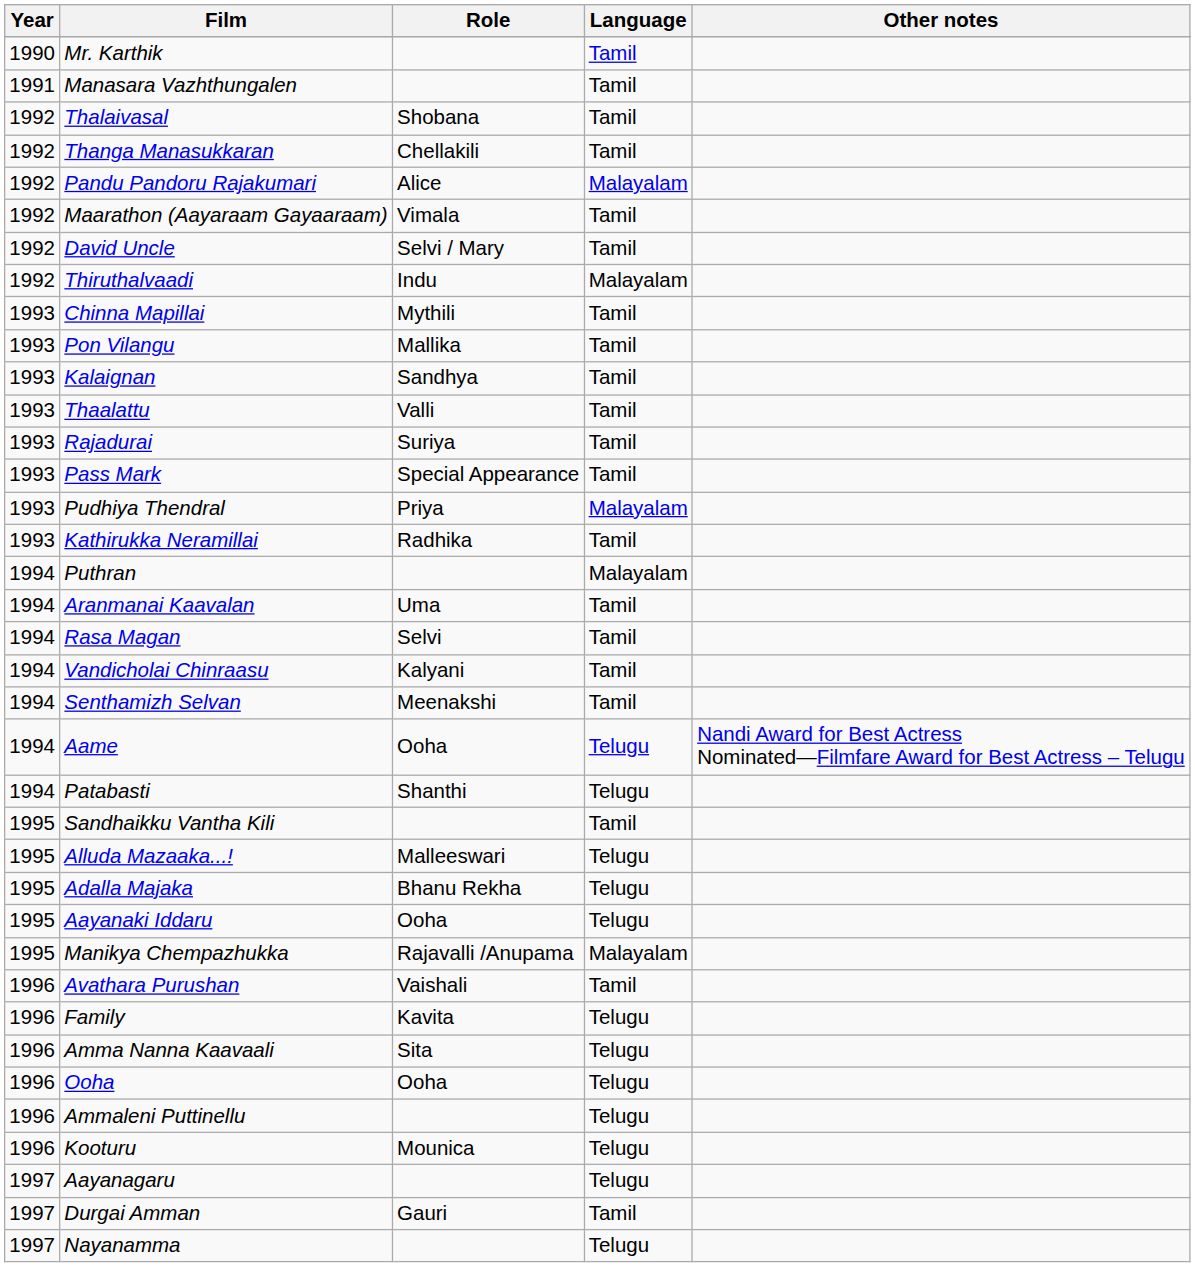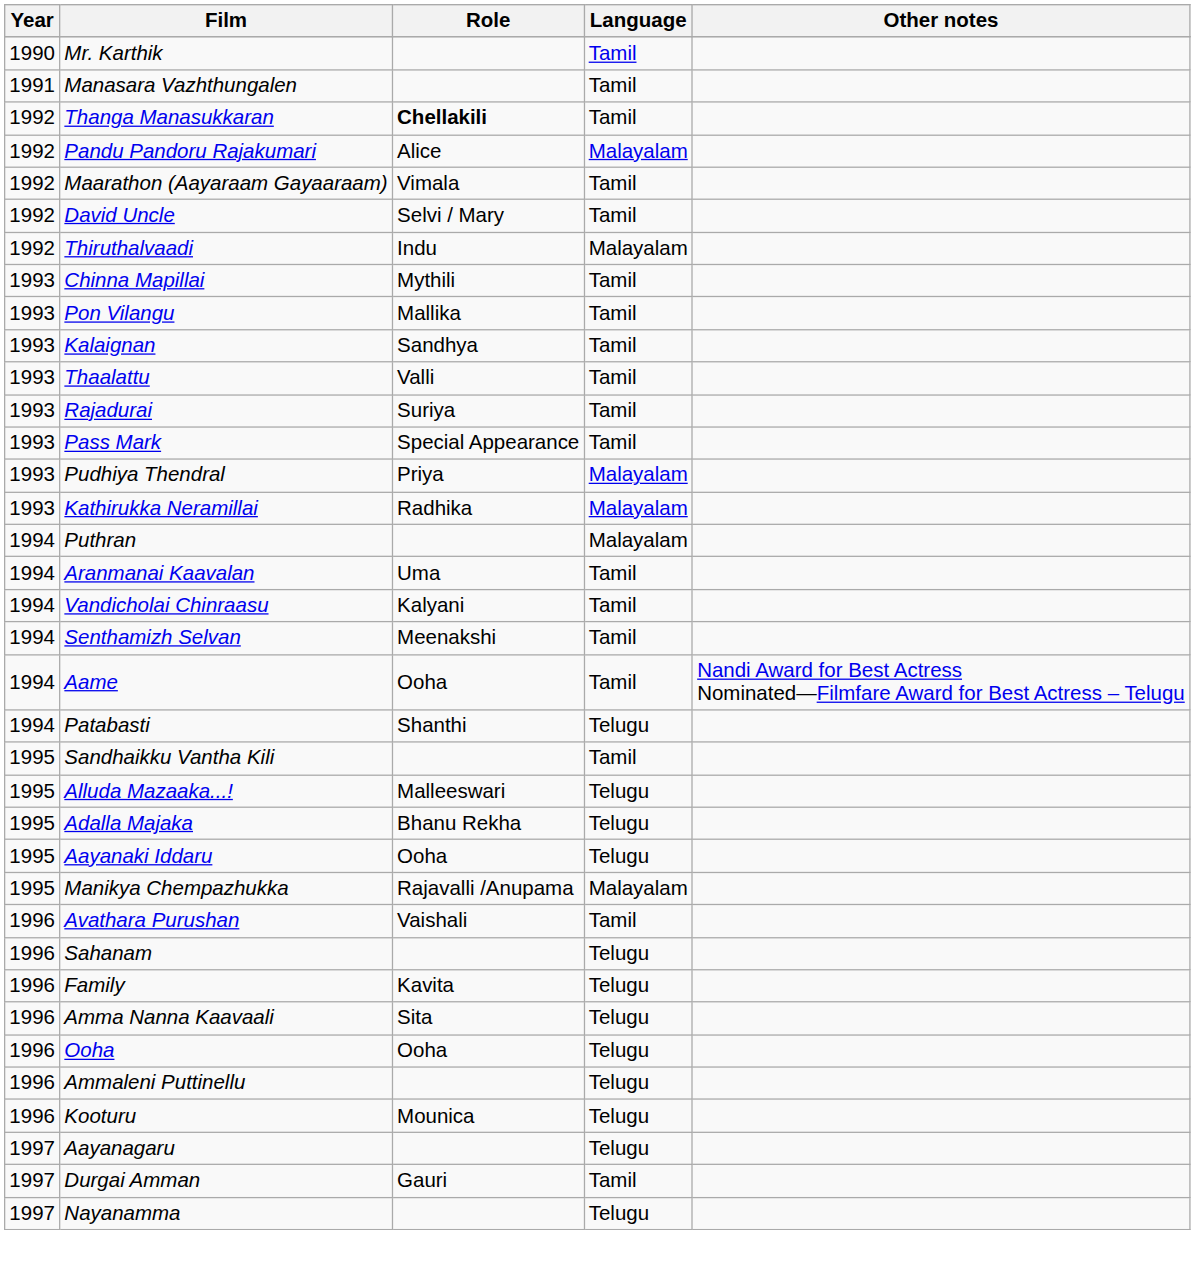- row: 1992 | Thalaivasal | Shobana | Tamil
Thanga Manasukkaran | Role: normal -> bold
Kathirukka Neramillai | Language: Tamil -> Malayalam
- row: 1994 | Rasa Magan | Selvi | Tamil
Aame | Language: Telugu -> Tamil
+ row: 1996 | Sahanam | Telugu
